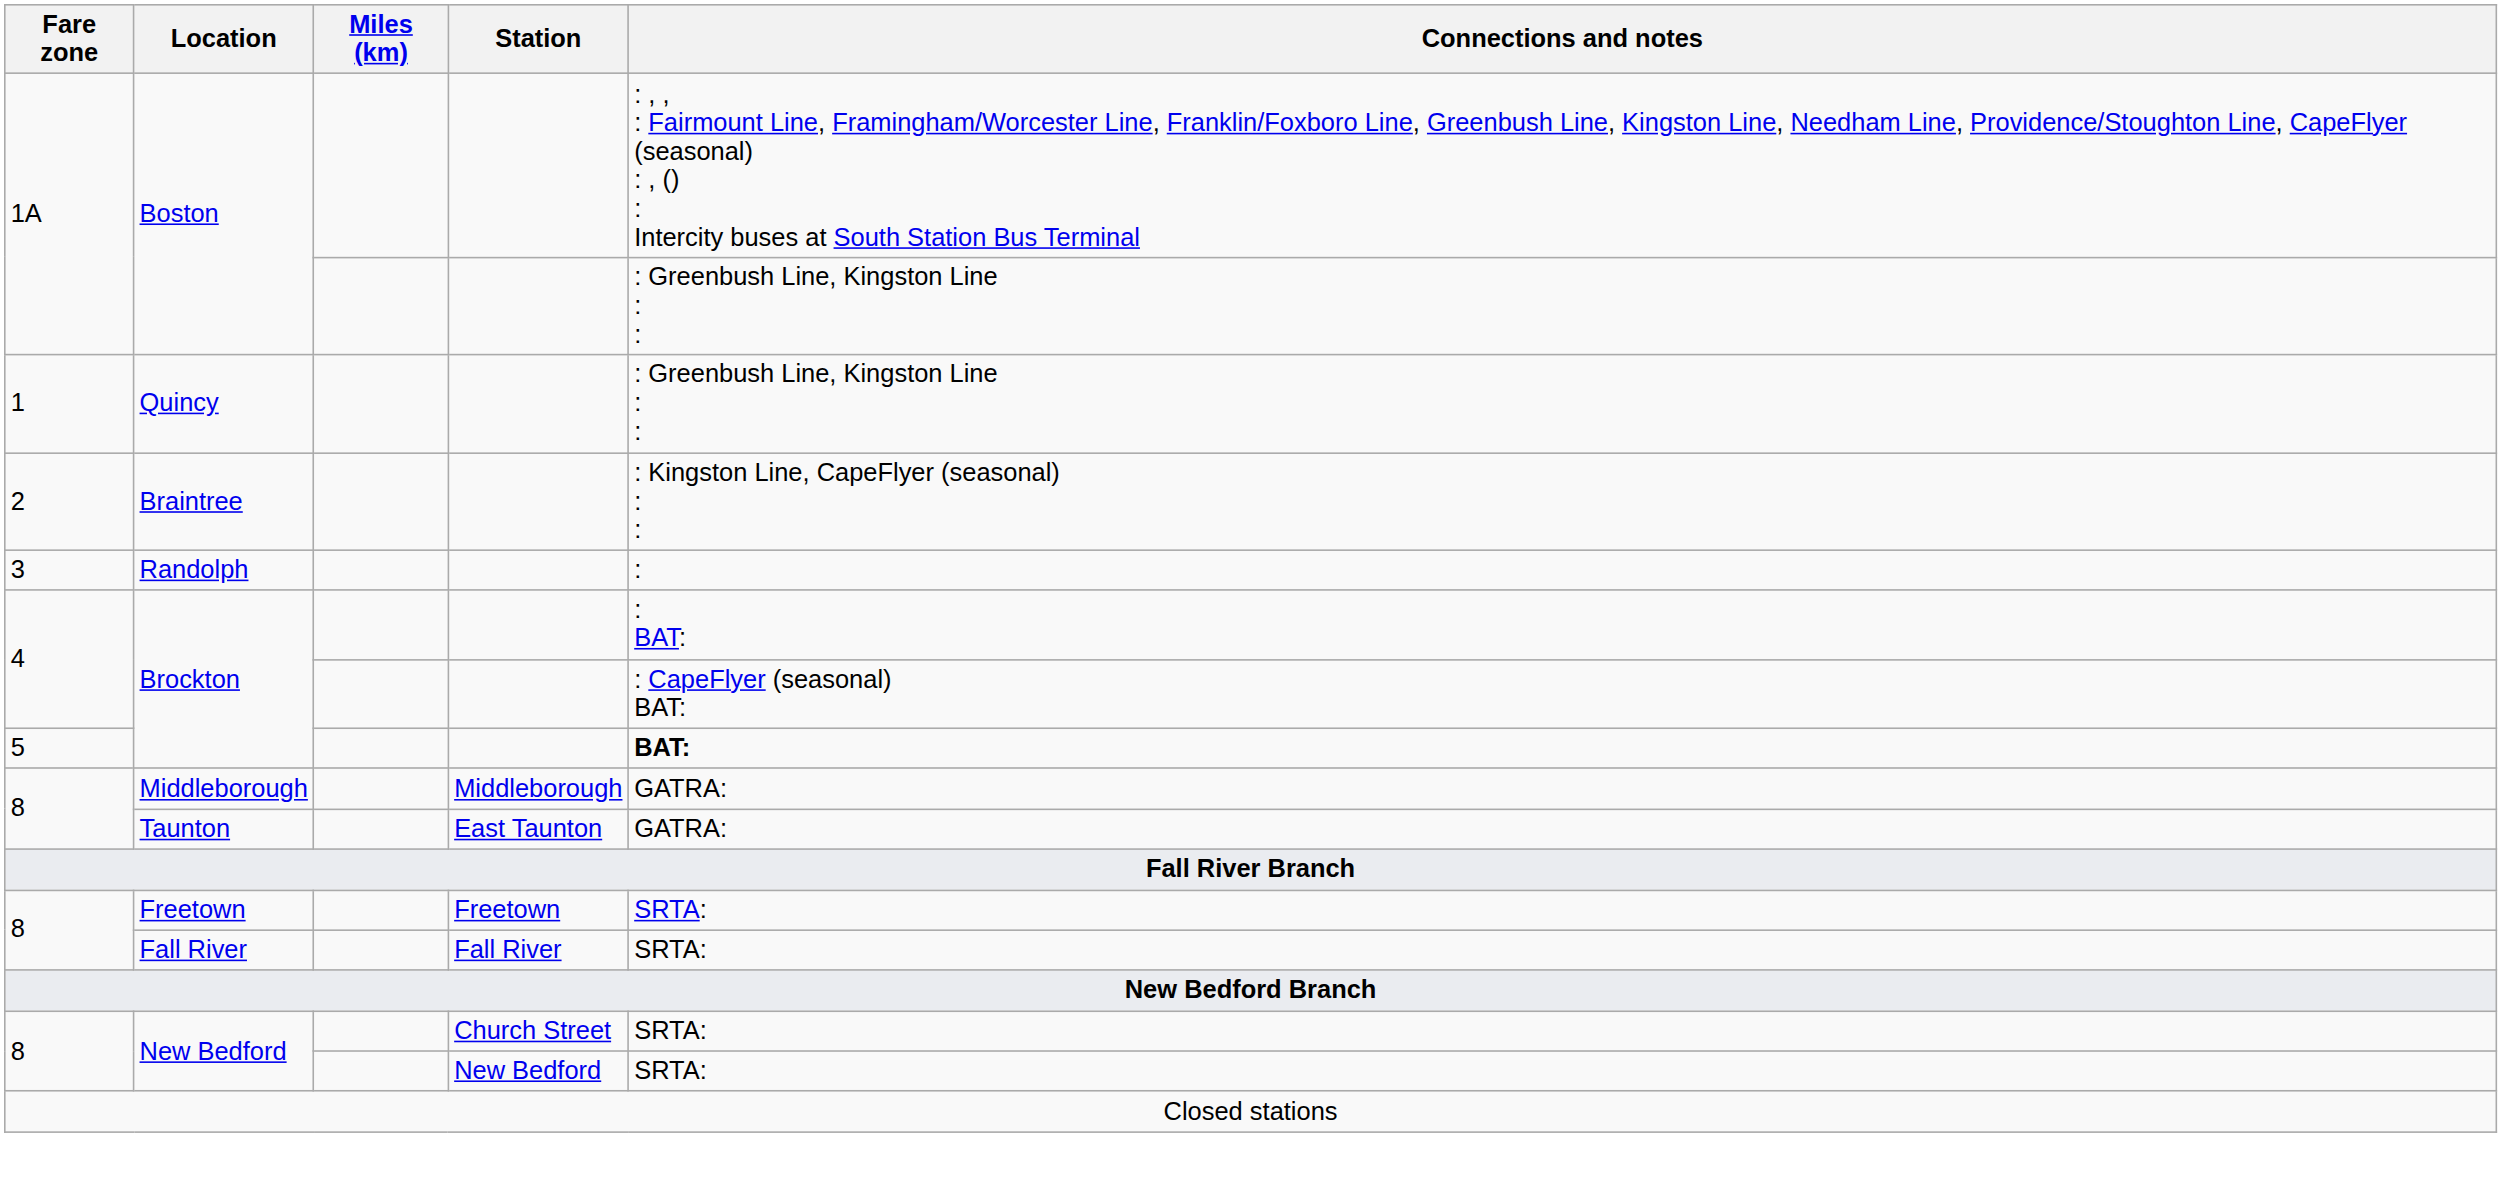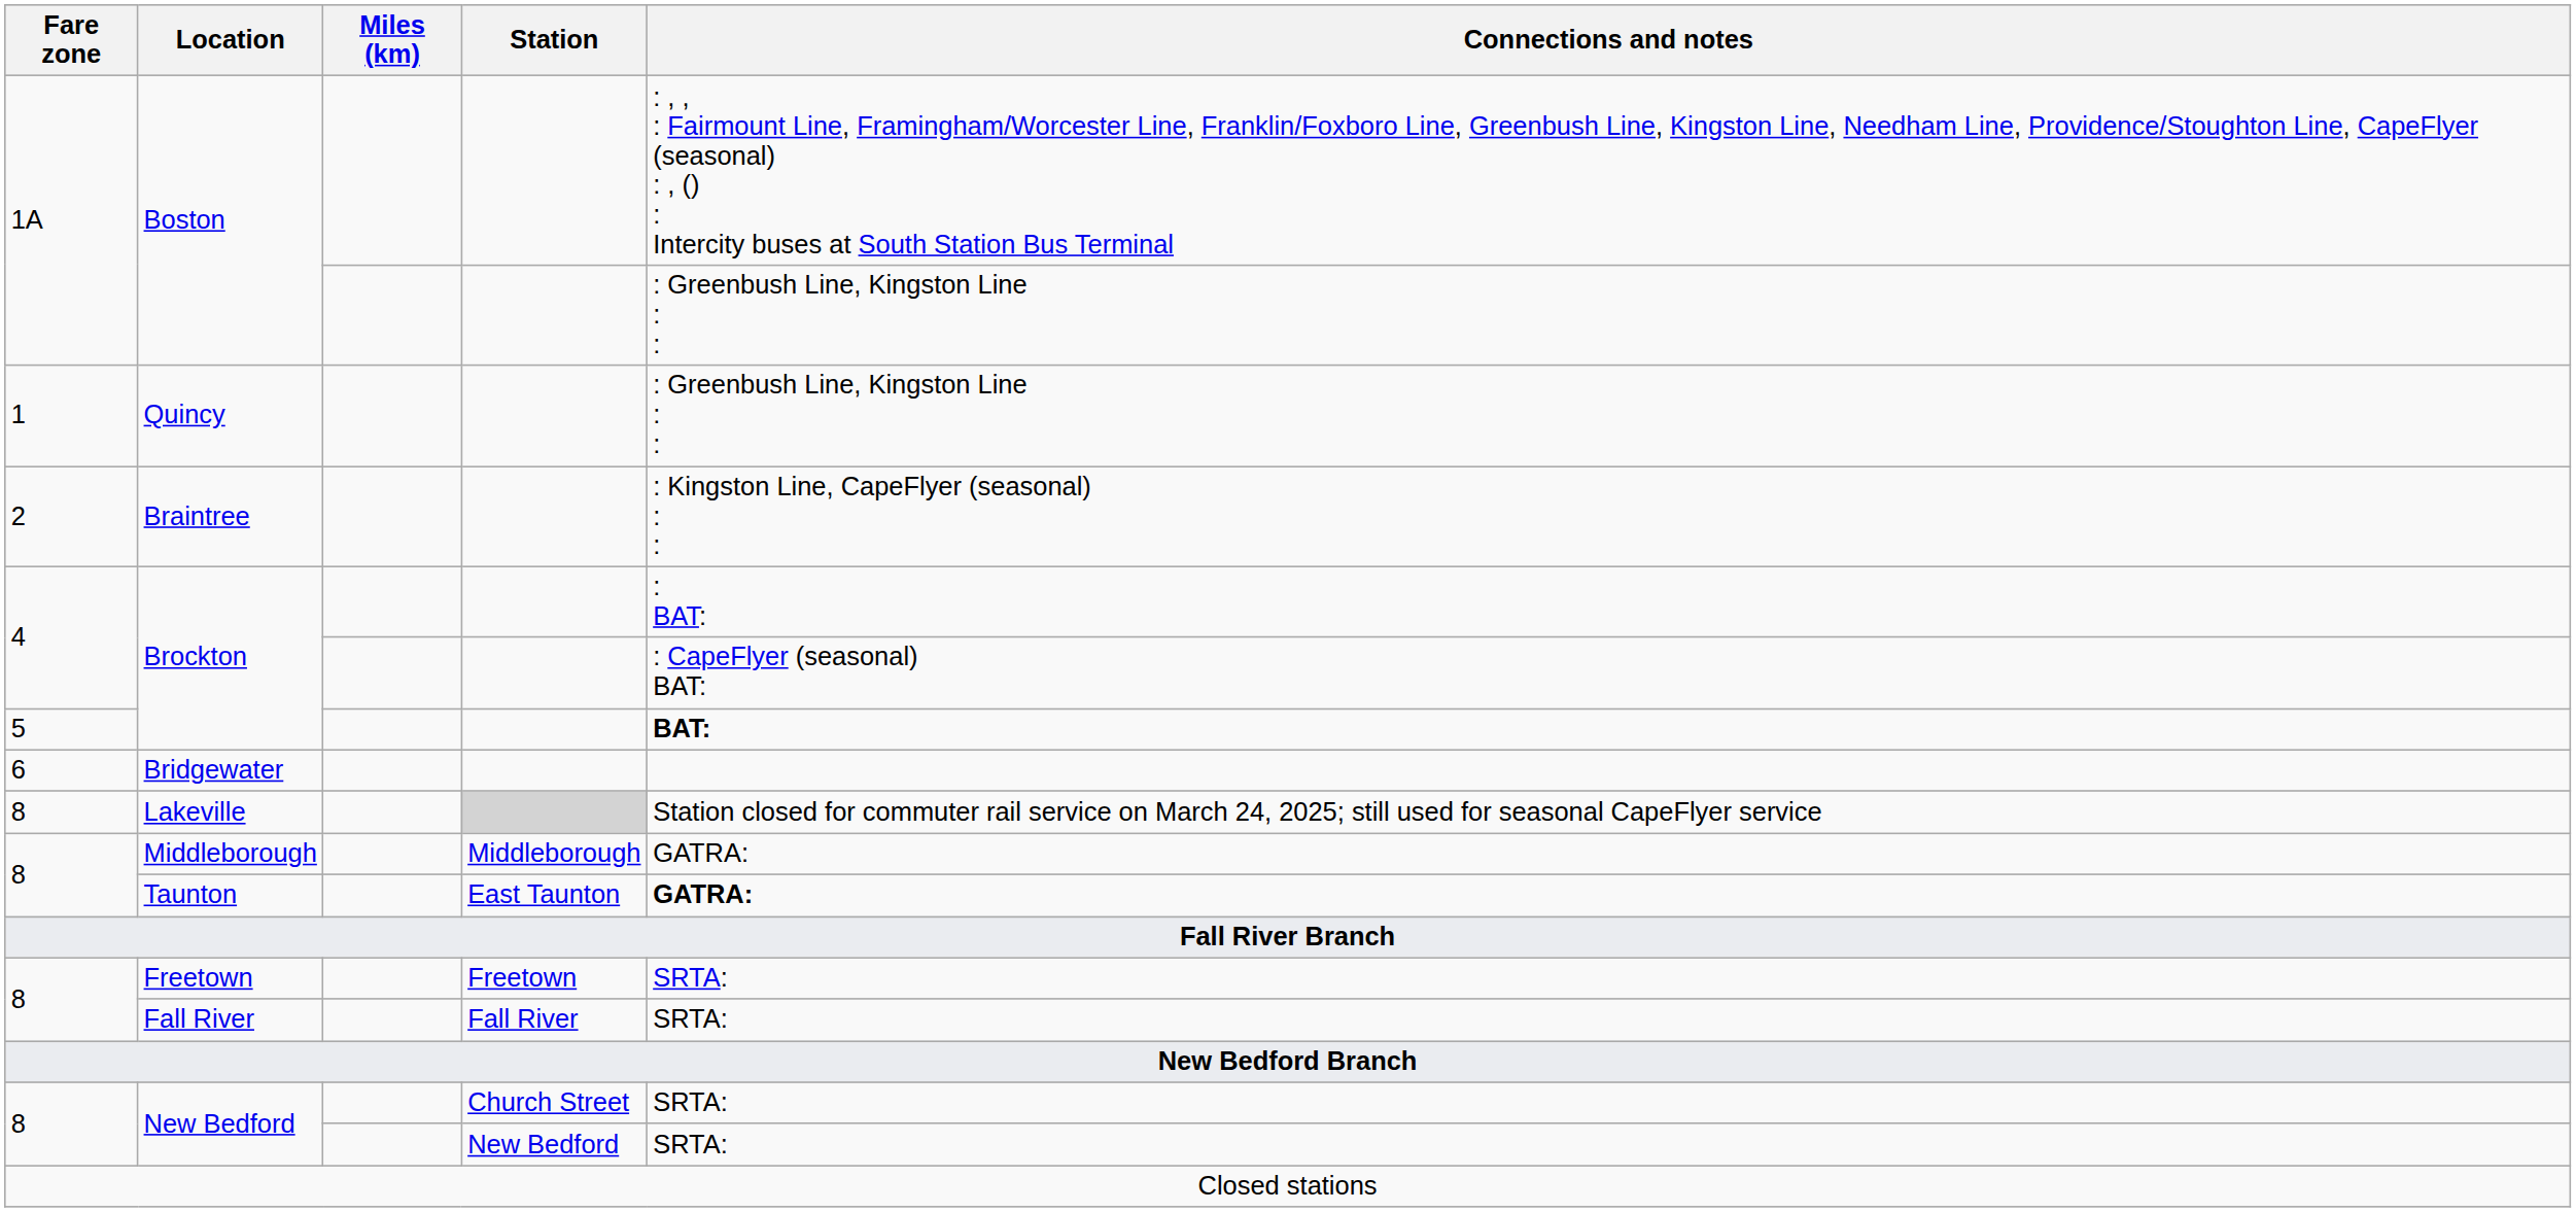- row: 3 | Randolph | :
+ row: 6 | Bridgewater
+ row: 8 | Lakeville | Station closed for commuter rail service on March 24, 2025; still used for seasonal CapeFlyer service
Taunton | Connections and notes: normal -> bold
